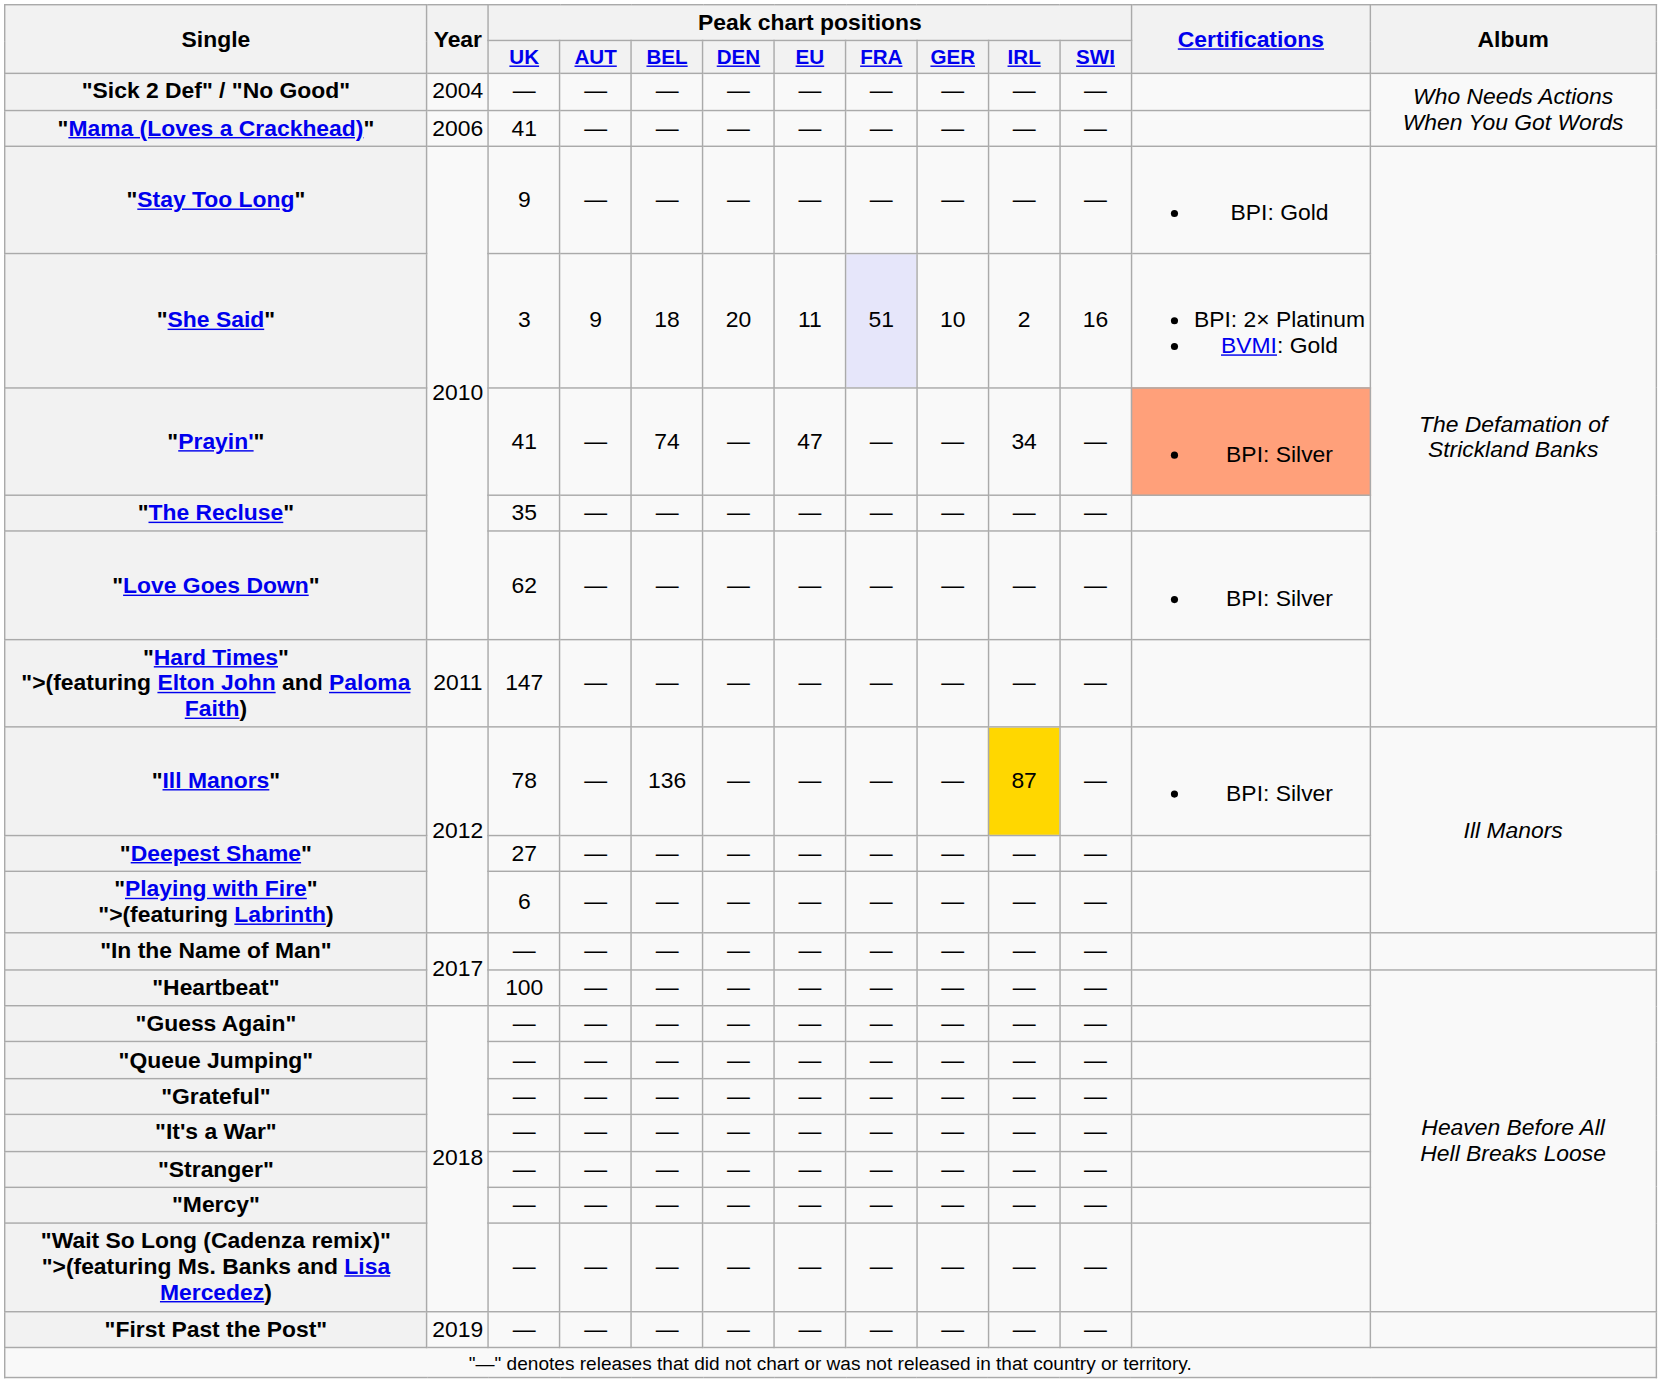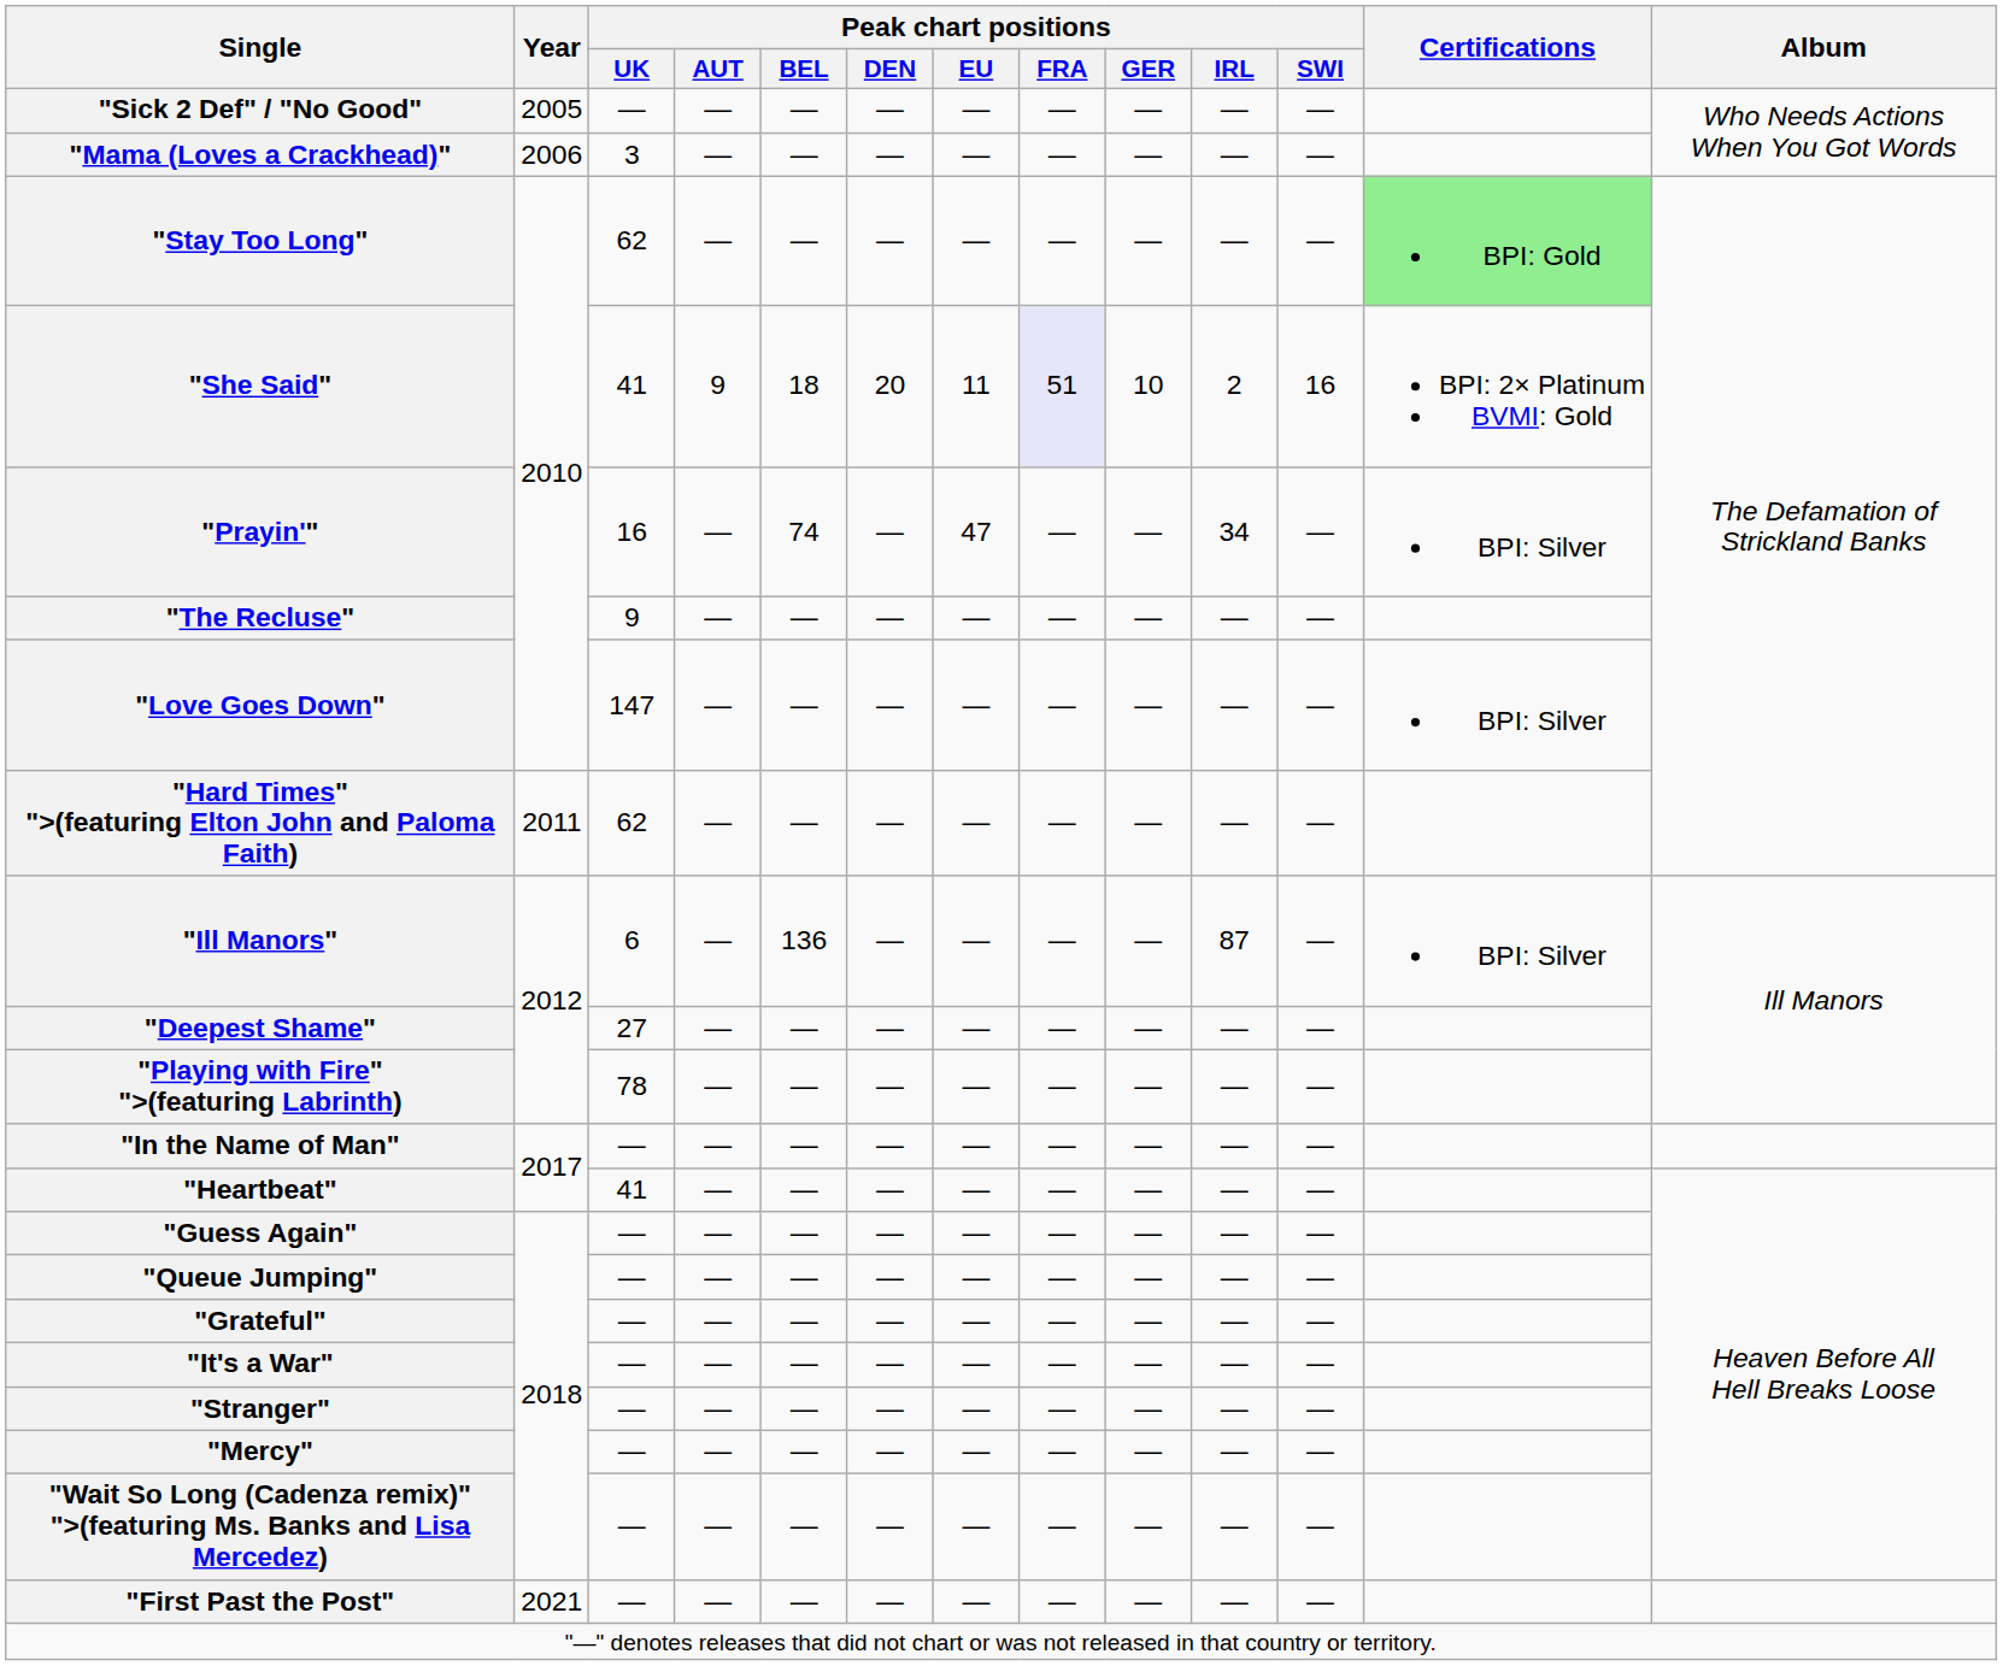"Sick 2 Def" / "No Good" | Year: 2004 -> 2005
"Mama (Loves a Crackhead)" | Peak chart positions / UK: 41 -> 3
"Stay Too Long" | Peak chart positions / UK: 9 -> 62
"Stay Too Long" | Certifications: no background -> lightgreen background
"She Said" | Peak chart positions / UK: 3 -> 41
"Prayin'" | Peak chart positions / UK: 41 -> 16
"Prayin'" | Certifications: lightsalmon background -> no background
"The Recluse" | Peak chart positions / UK: 35 -> 9
"Love Goes Down" | Peak chart positions / UK: 62 -> 147
"Hard Times" ">(featuring Elton John and Paloma Faith) | Peak chart positions / UK: 147 -> 62
"Ill Manors" | Peak chart positions / UK: 78 -> 6
"Ill Manors" | Peak chart positions / IRL: gold background -> no background
"Playing with Fire" ">(featuring Labrinth) | Peak chart positions / UK: 6 -> 78
"Heartbeat" | Peak chart positions / UK: 100 -> 41
"First Past the Post" | Year: 2019 -> 2021
